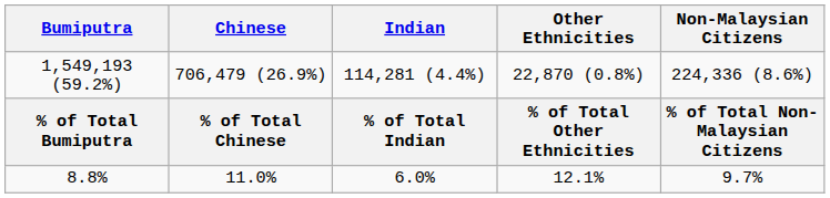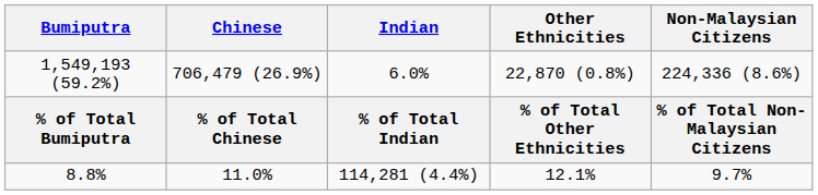1,549,193 (59.2%) | Indian: 114,281 (4.4%) -> 6.0%
8.8% | Indian: 6.0% -> 114,281 (4.4%)
